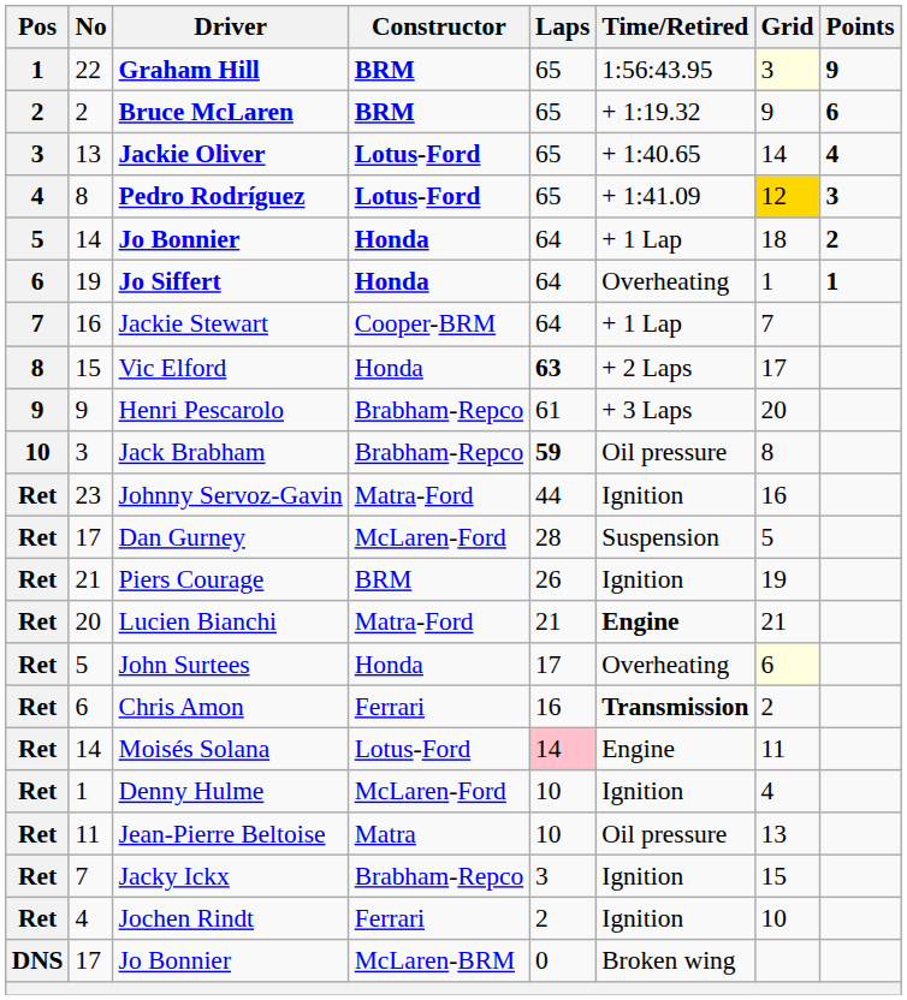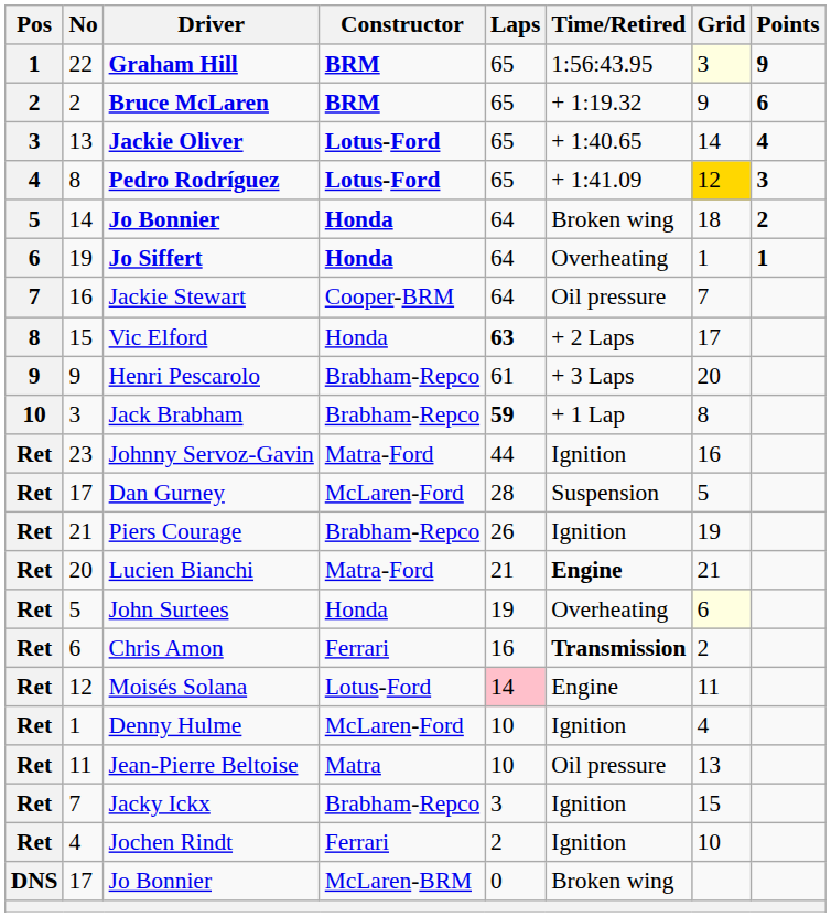5 / Jo Bonnier | Time/Retired: + 1 Lap -> Broken wing
Jackie Stewart | Time/Retired: + 1 Lap -> Oil pressure
Jack Brabham | Time/Retired: Oil pressure -> + 1 Lap
Piers Courage | Constructor: BRM -> Brabham-Repco
John Surtees | Laps: 17 -> 19
Moisés Solana | No: 14 -> 12
